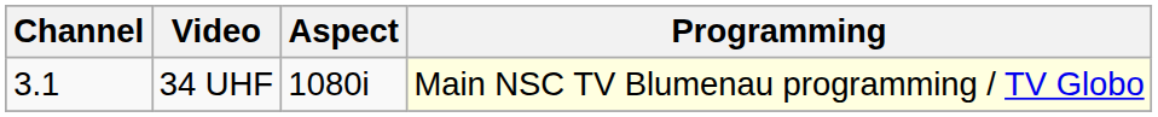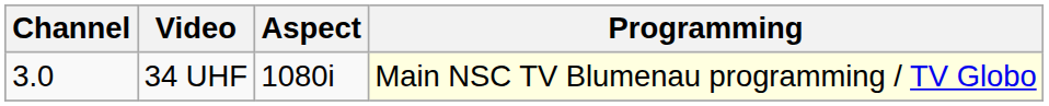34 UHF | Channel: 3.1 -> 3.0
